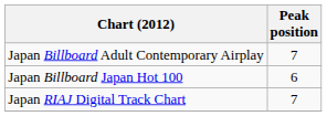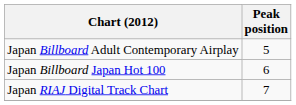Japan Billboard Adult Contemporary Airplay | Peak position: 7 -> 5
